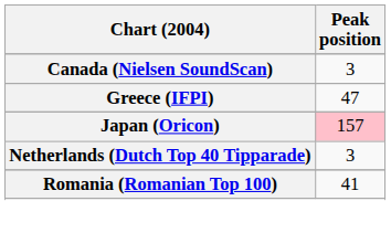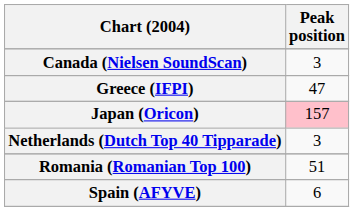Romania (Romanian Top 100) | Peak position: 41 -> 51
+ row: Spain (AFYVE) | 6
